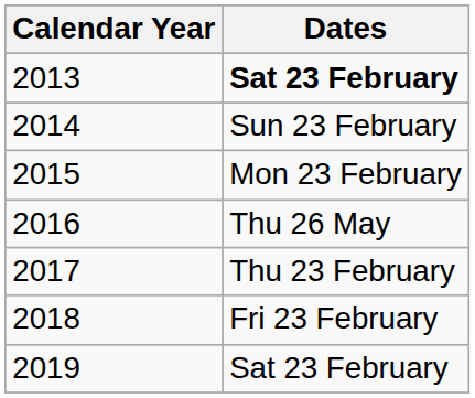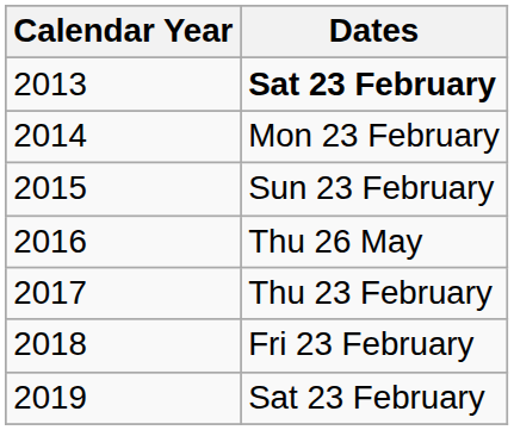2014 | Dates: Sun 23 February -> Mon 23 February
2015 | Dates: Mon 23 February -> Sun 23 February
